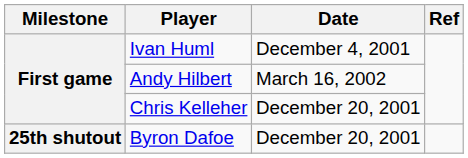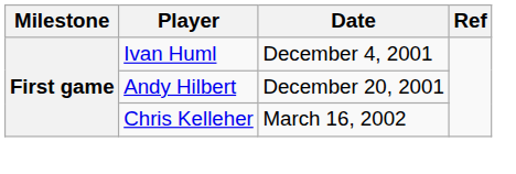Andy Hilbert | Date: March 16, 2002 -> December 20, 2001
Chris Kelleher | Date: December 20, 2001 -> March 16, 2002
- row: 25th shutout | Byron Dafoe | December 20, 2001
